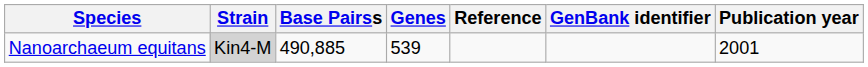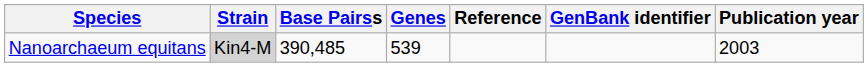Nanoarchaeum equitans | Base Pairss: 490,885 -> 390,485
Nanoarchaeum equitans | Publication year: 2001 -> 2003
